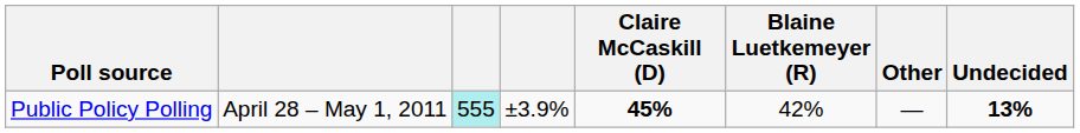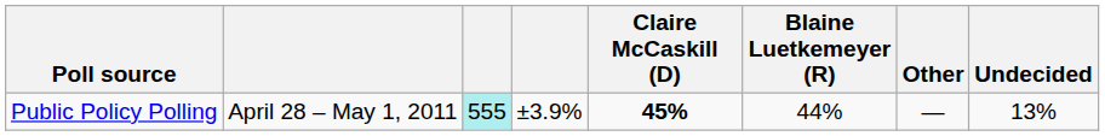Public Policy Polling | Blaine Luetkemeyer (R): 42% -> 44%
Public Policy Polling | Undecided: bold -> normal
